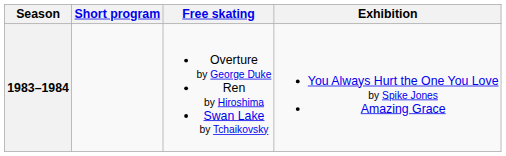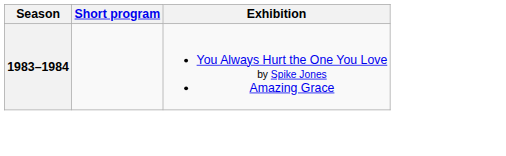- column: Free skating | Overture by George Duke Ren by Hiroshima Swan Lake by Tchaikovsky
